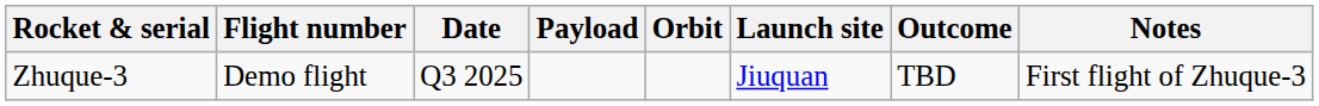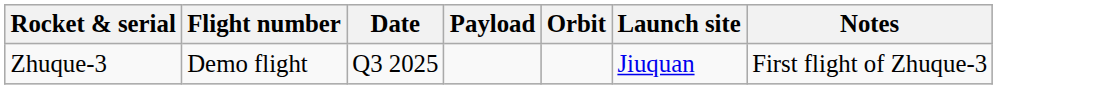- column: Outcome | TBD
